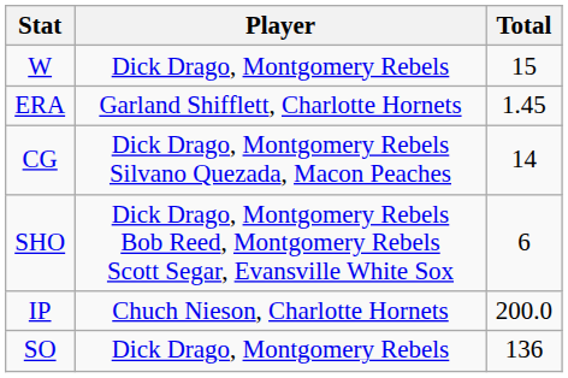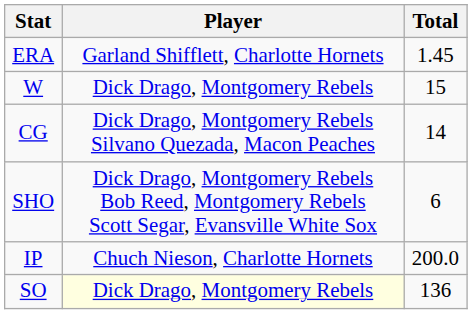rows swapped: W <-> ERA
SO | Player: no background -> lightyellow background
